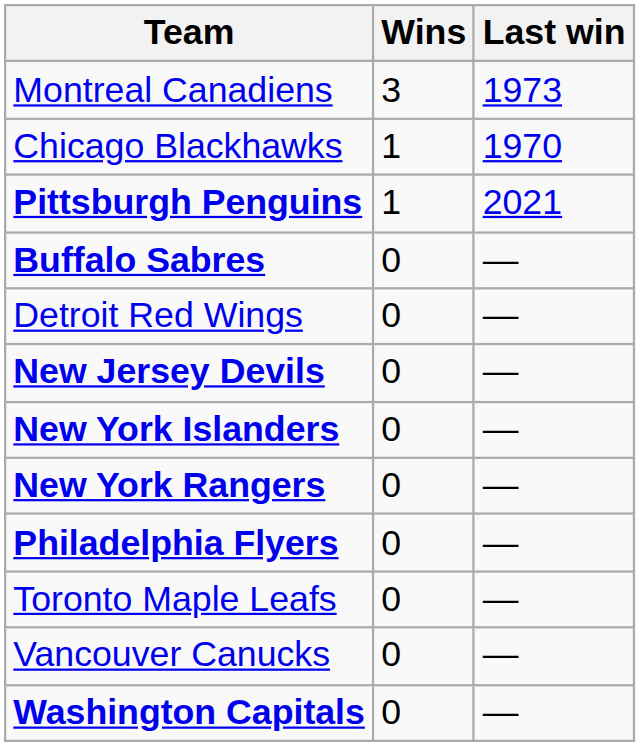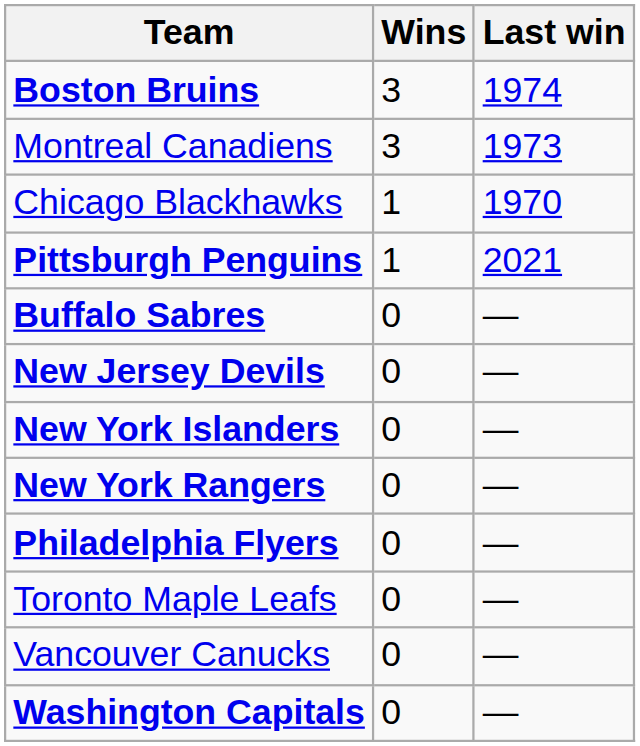+ row: Boston Bruins | 3 | 1974
- row: Detroit Red Wings | 0 | —
